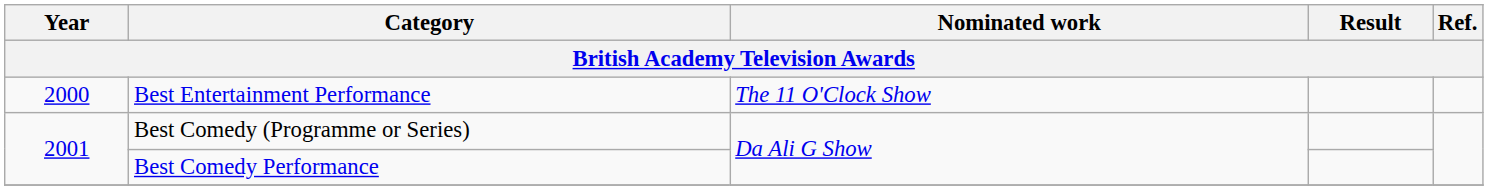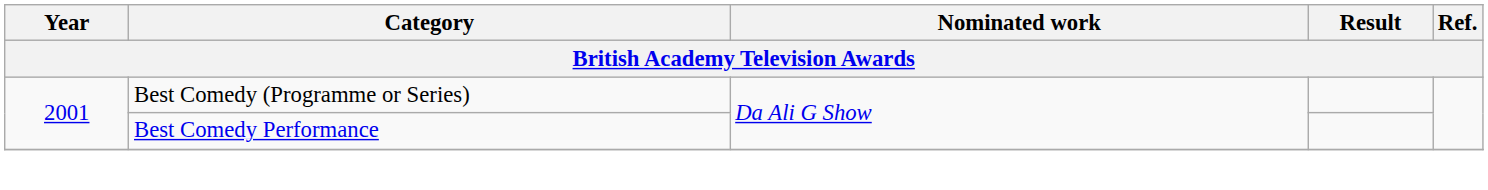- row: 2000 | Best Entertainment Performance | The 11 O'Clock Show
